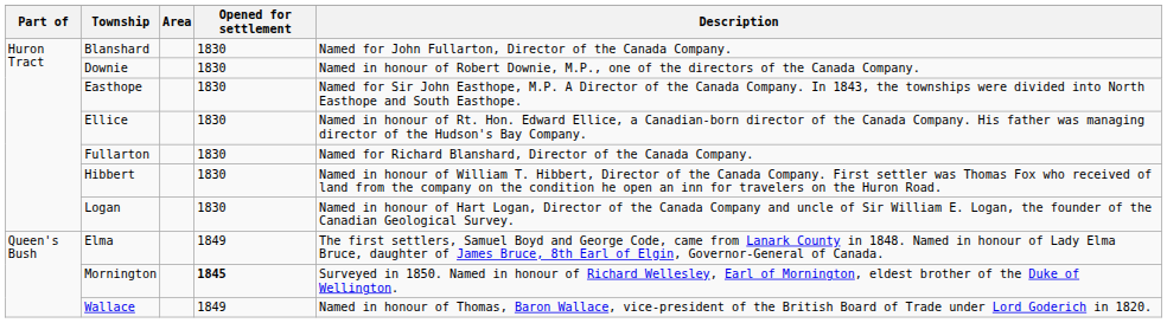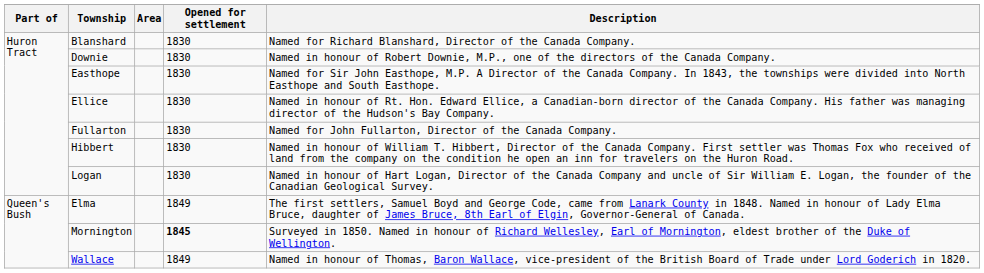Blanshard | Description: Named for John Fullarton, Director of the Canada Company. -> Named for Richard Blanshard, Director of the Canada Company.
Fullarton | Description: Named for Richard Blanshard, Director of the Canada Company. -> Named for John Fullarton, Director of the Canada Company.
